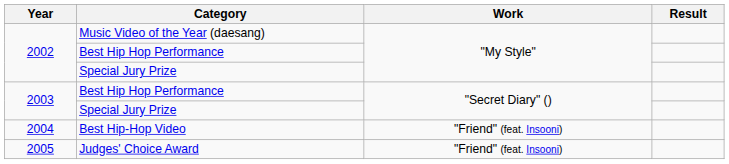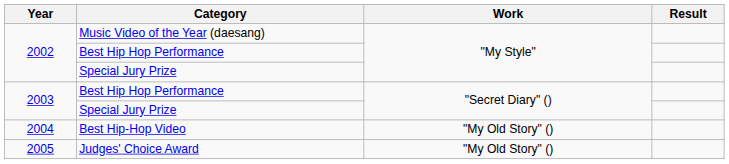Best Hip-Hop Video | Work: "Friend" (feat. Insooni) -> "My Old Story" ()
Judges' Choice Award | Work: "Friend" (feat. Insooni) -> "My Old Story" ()
